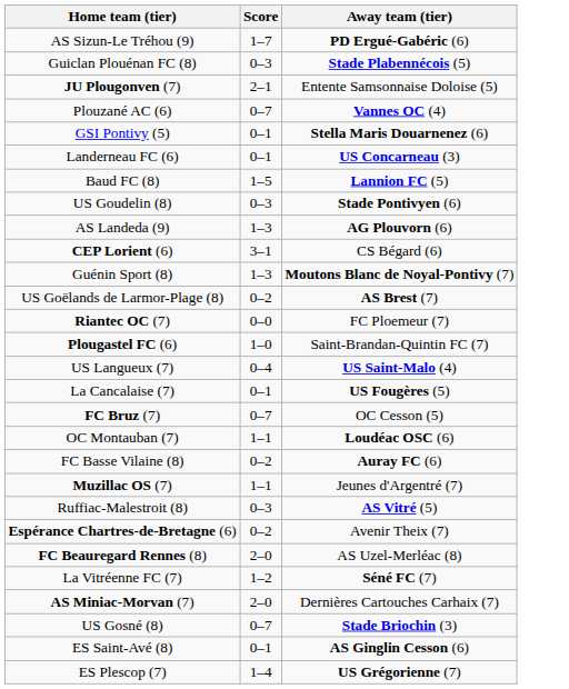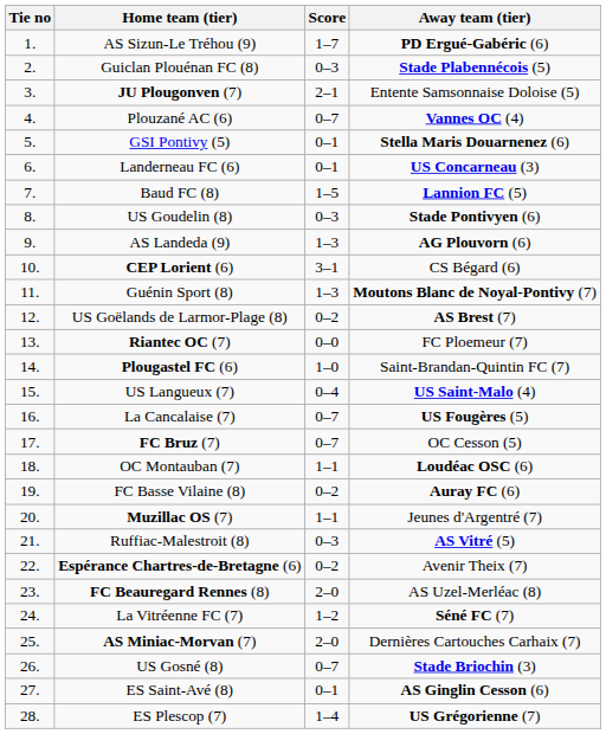+ column: Tie no | 1. | 2. | 3. | 4. | 5. | 6. | 7. | 8. | 9. | 10. | 11. | 12. | 13. | 14. | 15. | 16. | 17. | 18. | 19. | 20. | 21. | 22. | 23. | 24. | 25. | 26. | 27. | 28.
La Cancalaise (7) | Score: 0–1 -> 0–7
